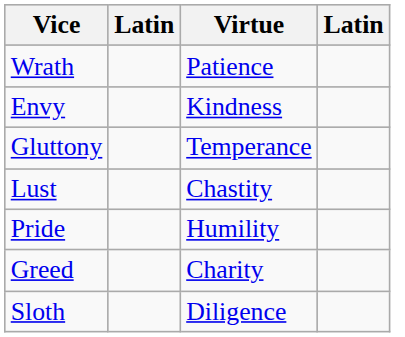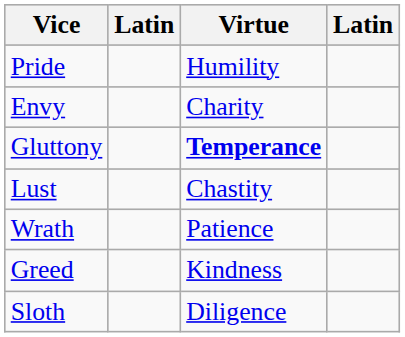rows swapped: Pride <-> Wrath
Envy | Virtue: Kindness -> Charity
Gluttony | Virtue: normal -> bold
Greed | Virtue: Charity -> Kindness
